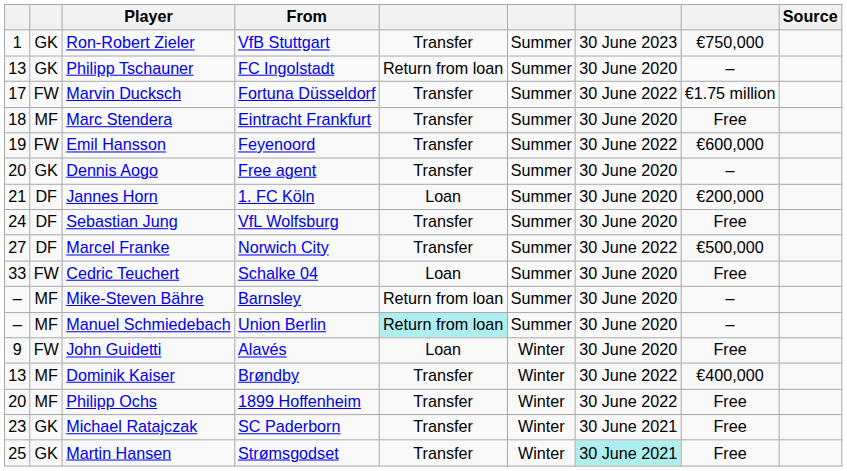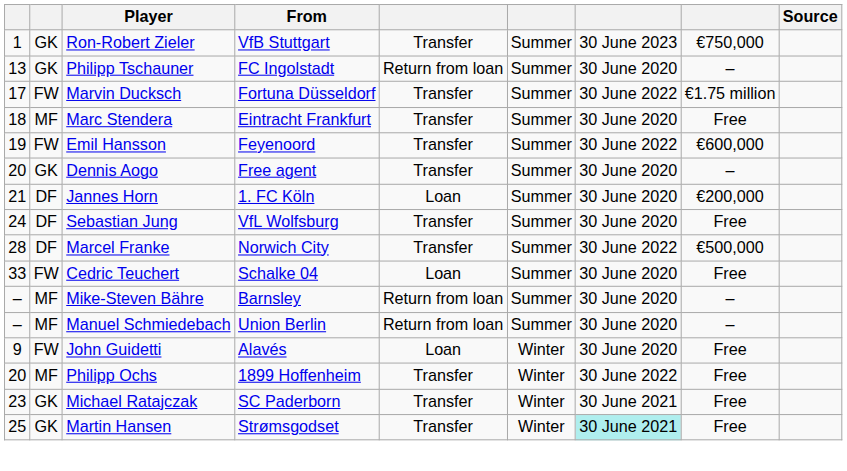Marcel Franke | column 1: 27 -> 28
Manuel Schmiedebach | column 5: paleturquoise background -> no background
- row: 13 | MF | Dominik Kaiser | Brøndby | Transfer | Winter | 30 June 2022 | €400,000
